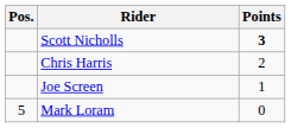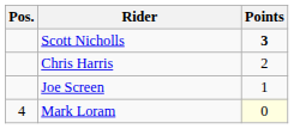Mark Loram | Pos.: 5 -> 4
Mark Loram | Points: no background -> lightyellow background
